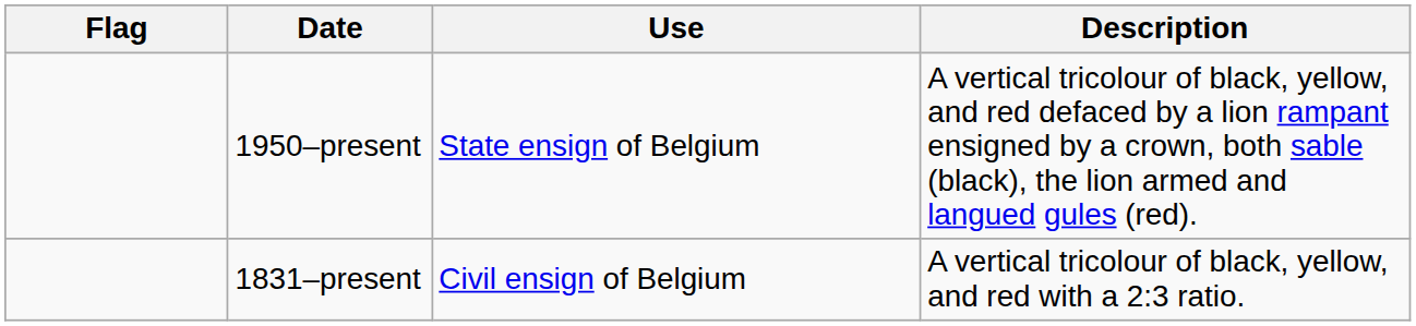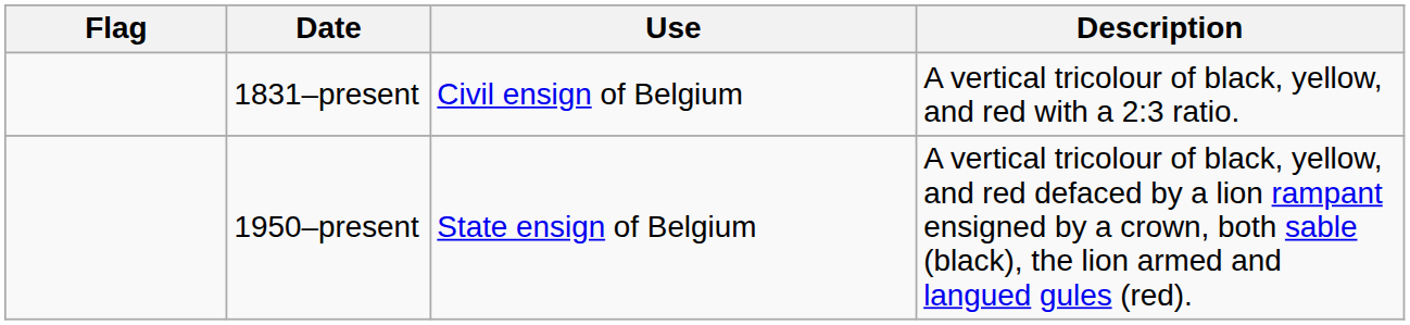rows swapped: 1831–present <-> 1950–present
